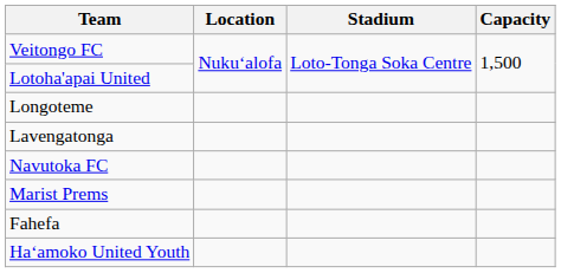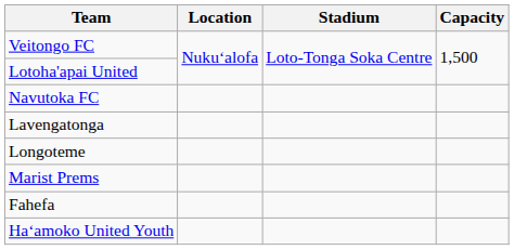rows swapped: Longoteme <-> Navutoka FC
